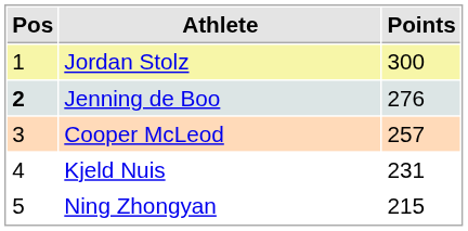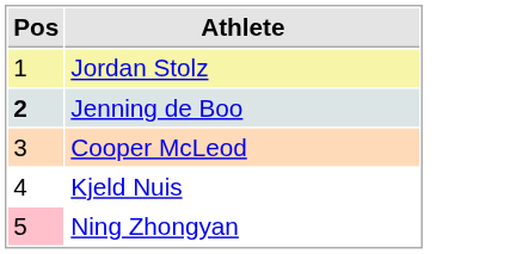- column: Points | 300 | 276 | 257 | 231 | 215
Ning Zhongyan | Pos: no background -> pink background
